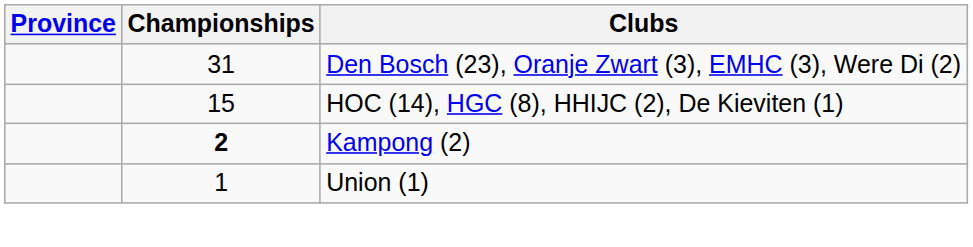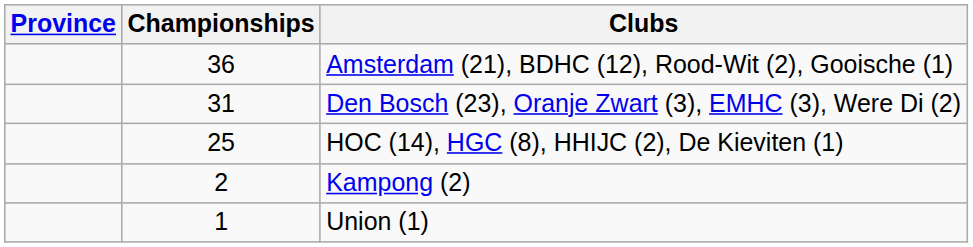+ row: 36 | Amsterdam (21), BDHC (12), Rood-Wit (2), Gooische (1)
HOC (14), HGC (8), HHIJC (2), De Kieviten (1) | Championships: 15 -> 25
Kampong (2) | Championships: bold -> normal
